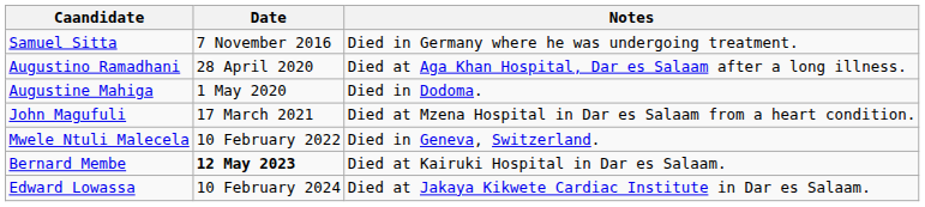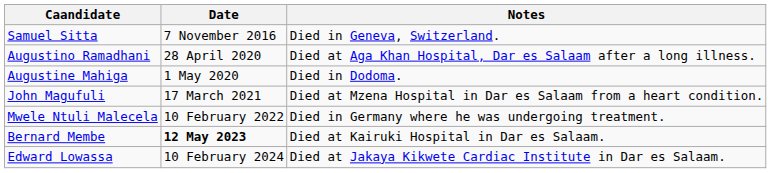Samuel Sitta | Notes: Died in Germany where he was undergoing treatment. -> Died in Geneva, Switzerland.
Mwele Ntuli Malecela | Notes: Died in Geneva, Switzerland. -> Died in Germany where he was undergoing treatment.
